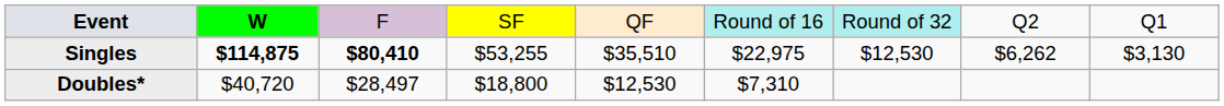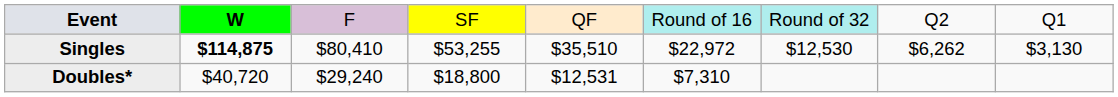Singles | column 3: bold -> normal
Singles | column 6: $22,975 -> $22,972
Doubles* | column 3: $28,497 -> $29,240
Doubles* | column 5: $12,530 -> $12,531
